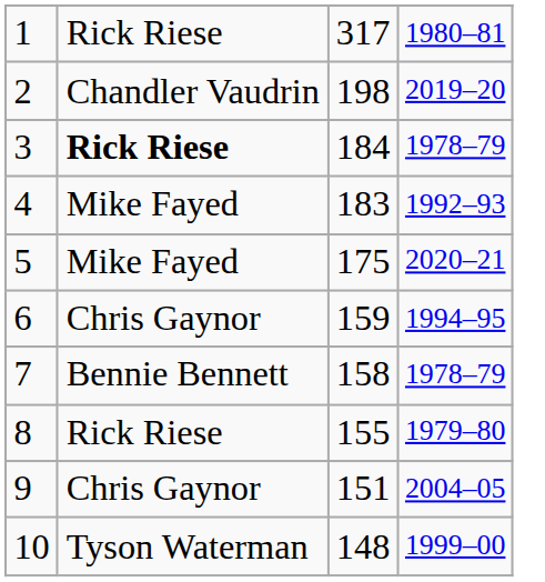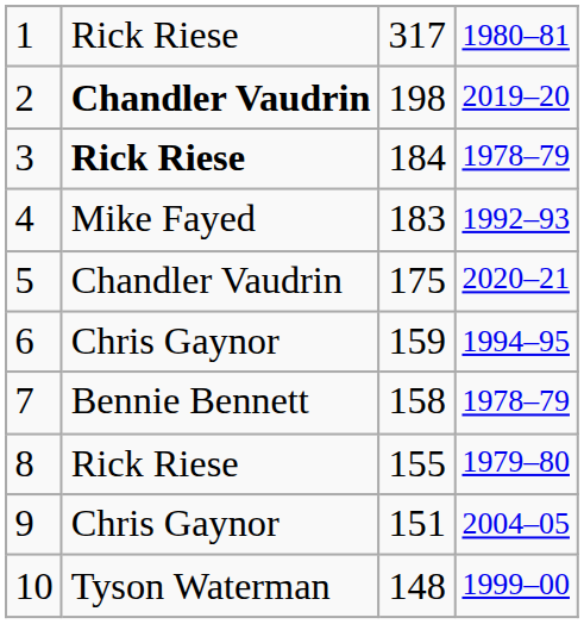2 | column 2: normal -> bold
5 | column 2: Mike Fayed -> Chandler Vaudrin
